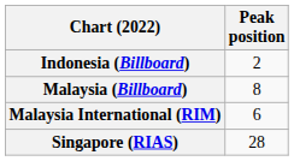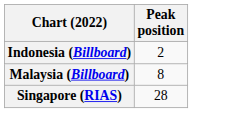- row: Malaysia International (RIM) | 6
